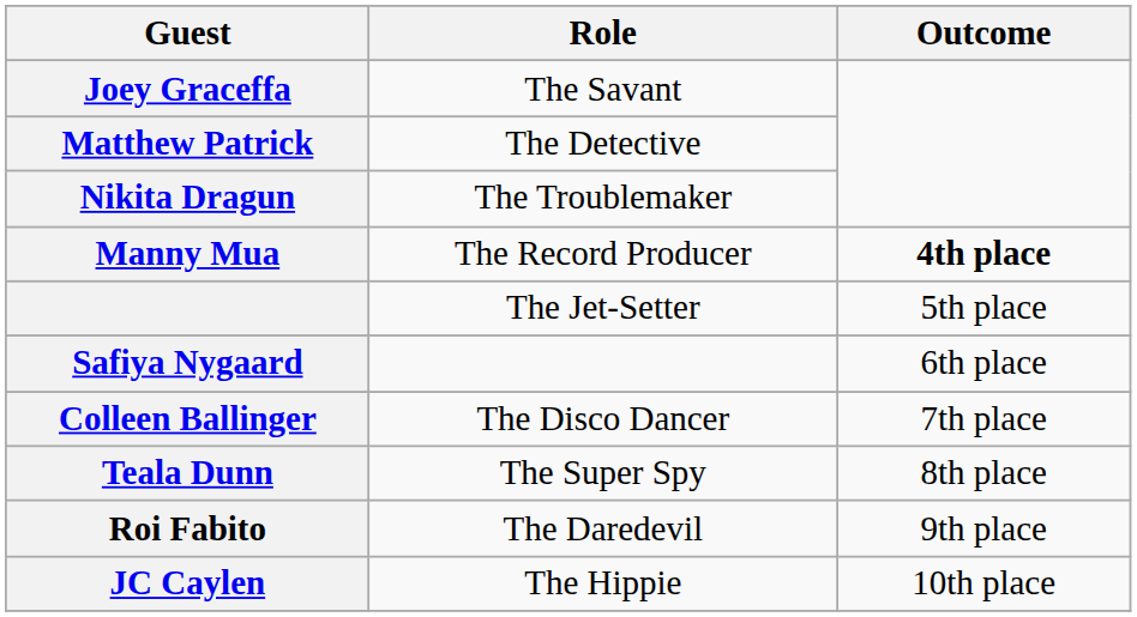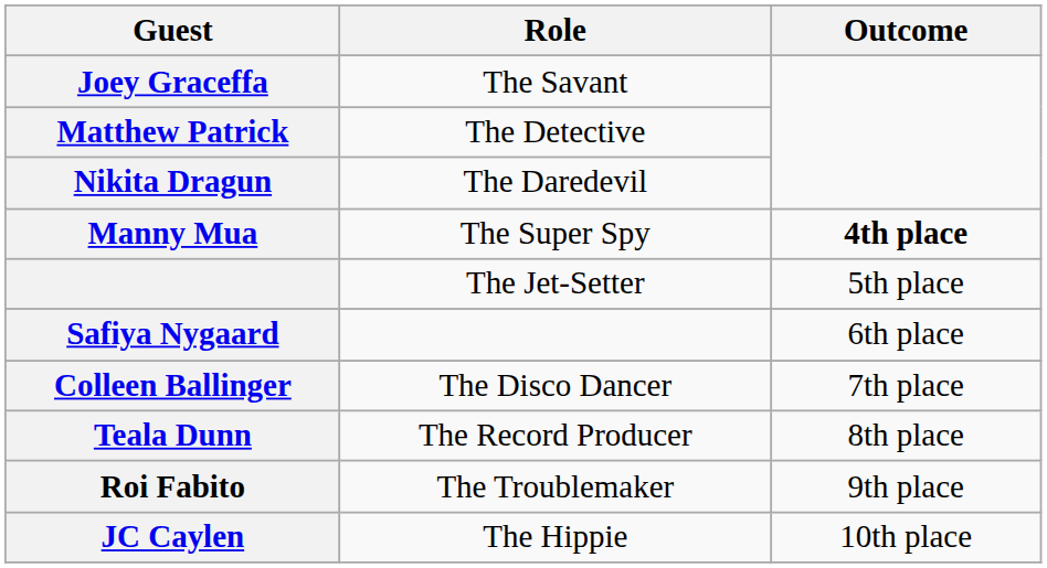Nikita Dragun | Role: The Troublemaker -> The Daredevil
Manny Mua | Role: The Record Producer -> The Super Spy
Teala Dunn | Role: The Super Spy -> The Record Producer
Roi Fabito | Role: The Daredevil -> The Troublemaker
